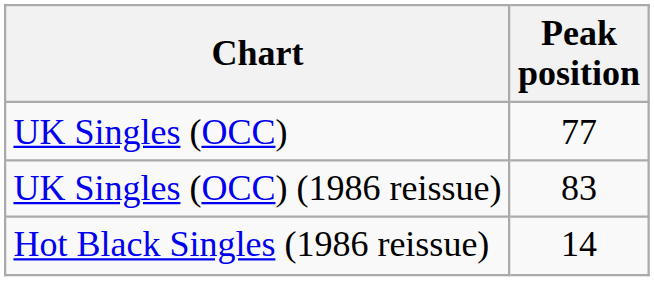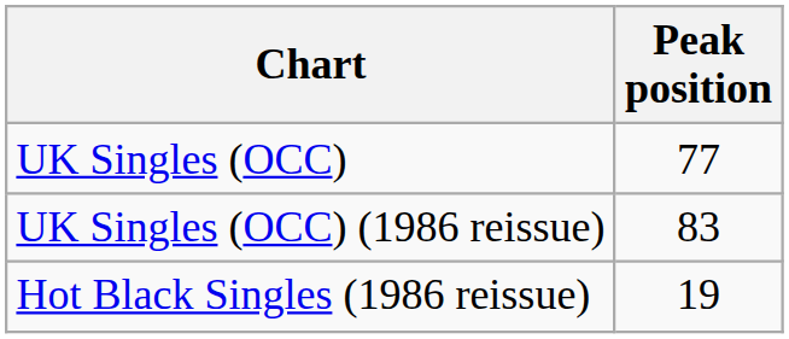Hot Black Singles (1986 reissue) | Peak position: 14 -> 19
